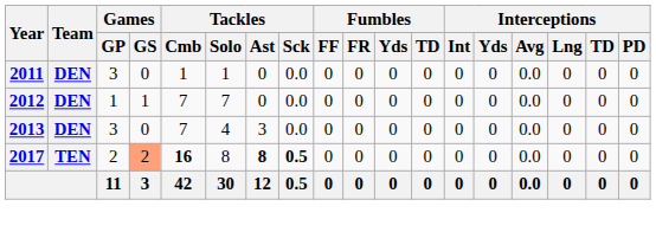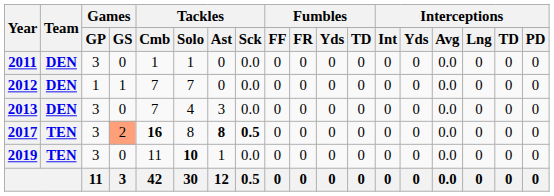2017 | Games / GP: 2 -> 3
+ row: 2019 | TEN | 3 | 0 | 11 | 10 | 1 | 0.0 | 0 | 0 | 0 | 0 | 0 | 0 | 0.0 | 0 | 0 | 0
